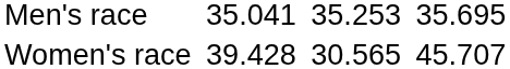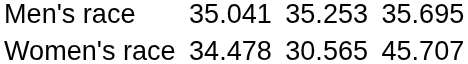Women's race | column 3: 39.428 -> 34.478
